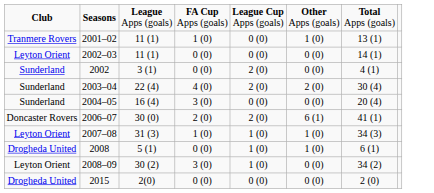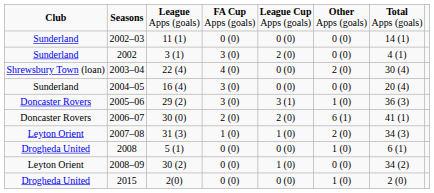- row: Tranmere Rovers | 2001–02 | 11 (1) | 1 (0) | 0 (0) | 1 (0) | 13 (1)
2002–03 | column 1: Leyton Orient -> Sunderland
2002 | column 4: 0 (0) -> 3 (0)
2003–04 | column 1: Sunderland -> Shrewsbury Town (loan)
2003–04 | column 5: 2 (0) -> 0 (0)
+ row: Doncaster Rovers | 2005–06 | 29 (2) | 3 (0) | 3 (1) | 1 (0) | 36 (3)
2007–08 | column 6: 1 (0) -> 2 (0)
2008 | column 5: 1 (0) -> 0 (0)
2008–09 | column 4: 3 (0) -> 0 (0)
2015 | column 6: 0 (0) -> 1 (0)
